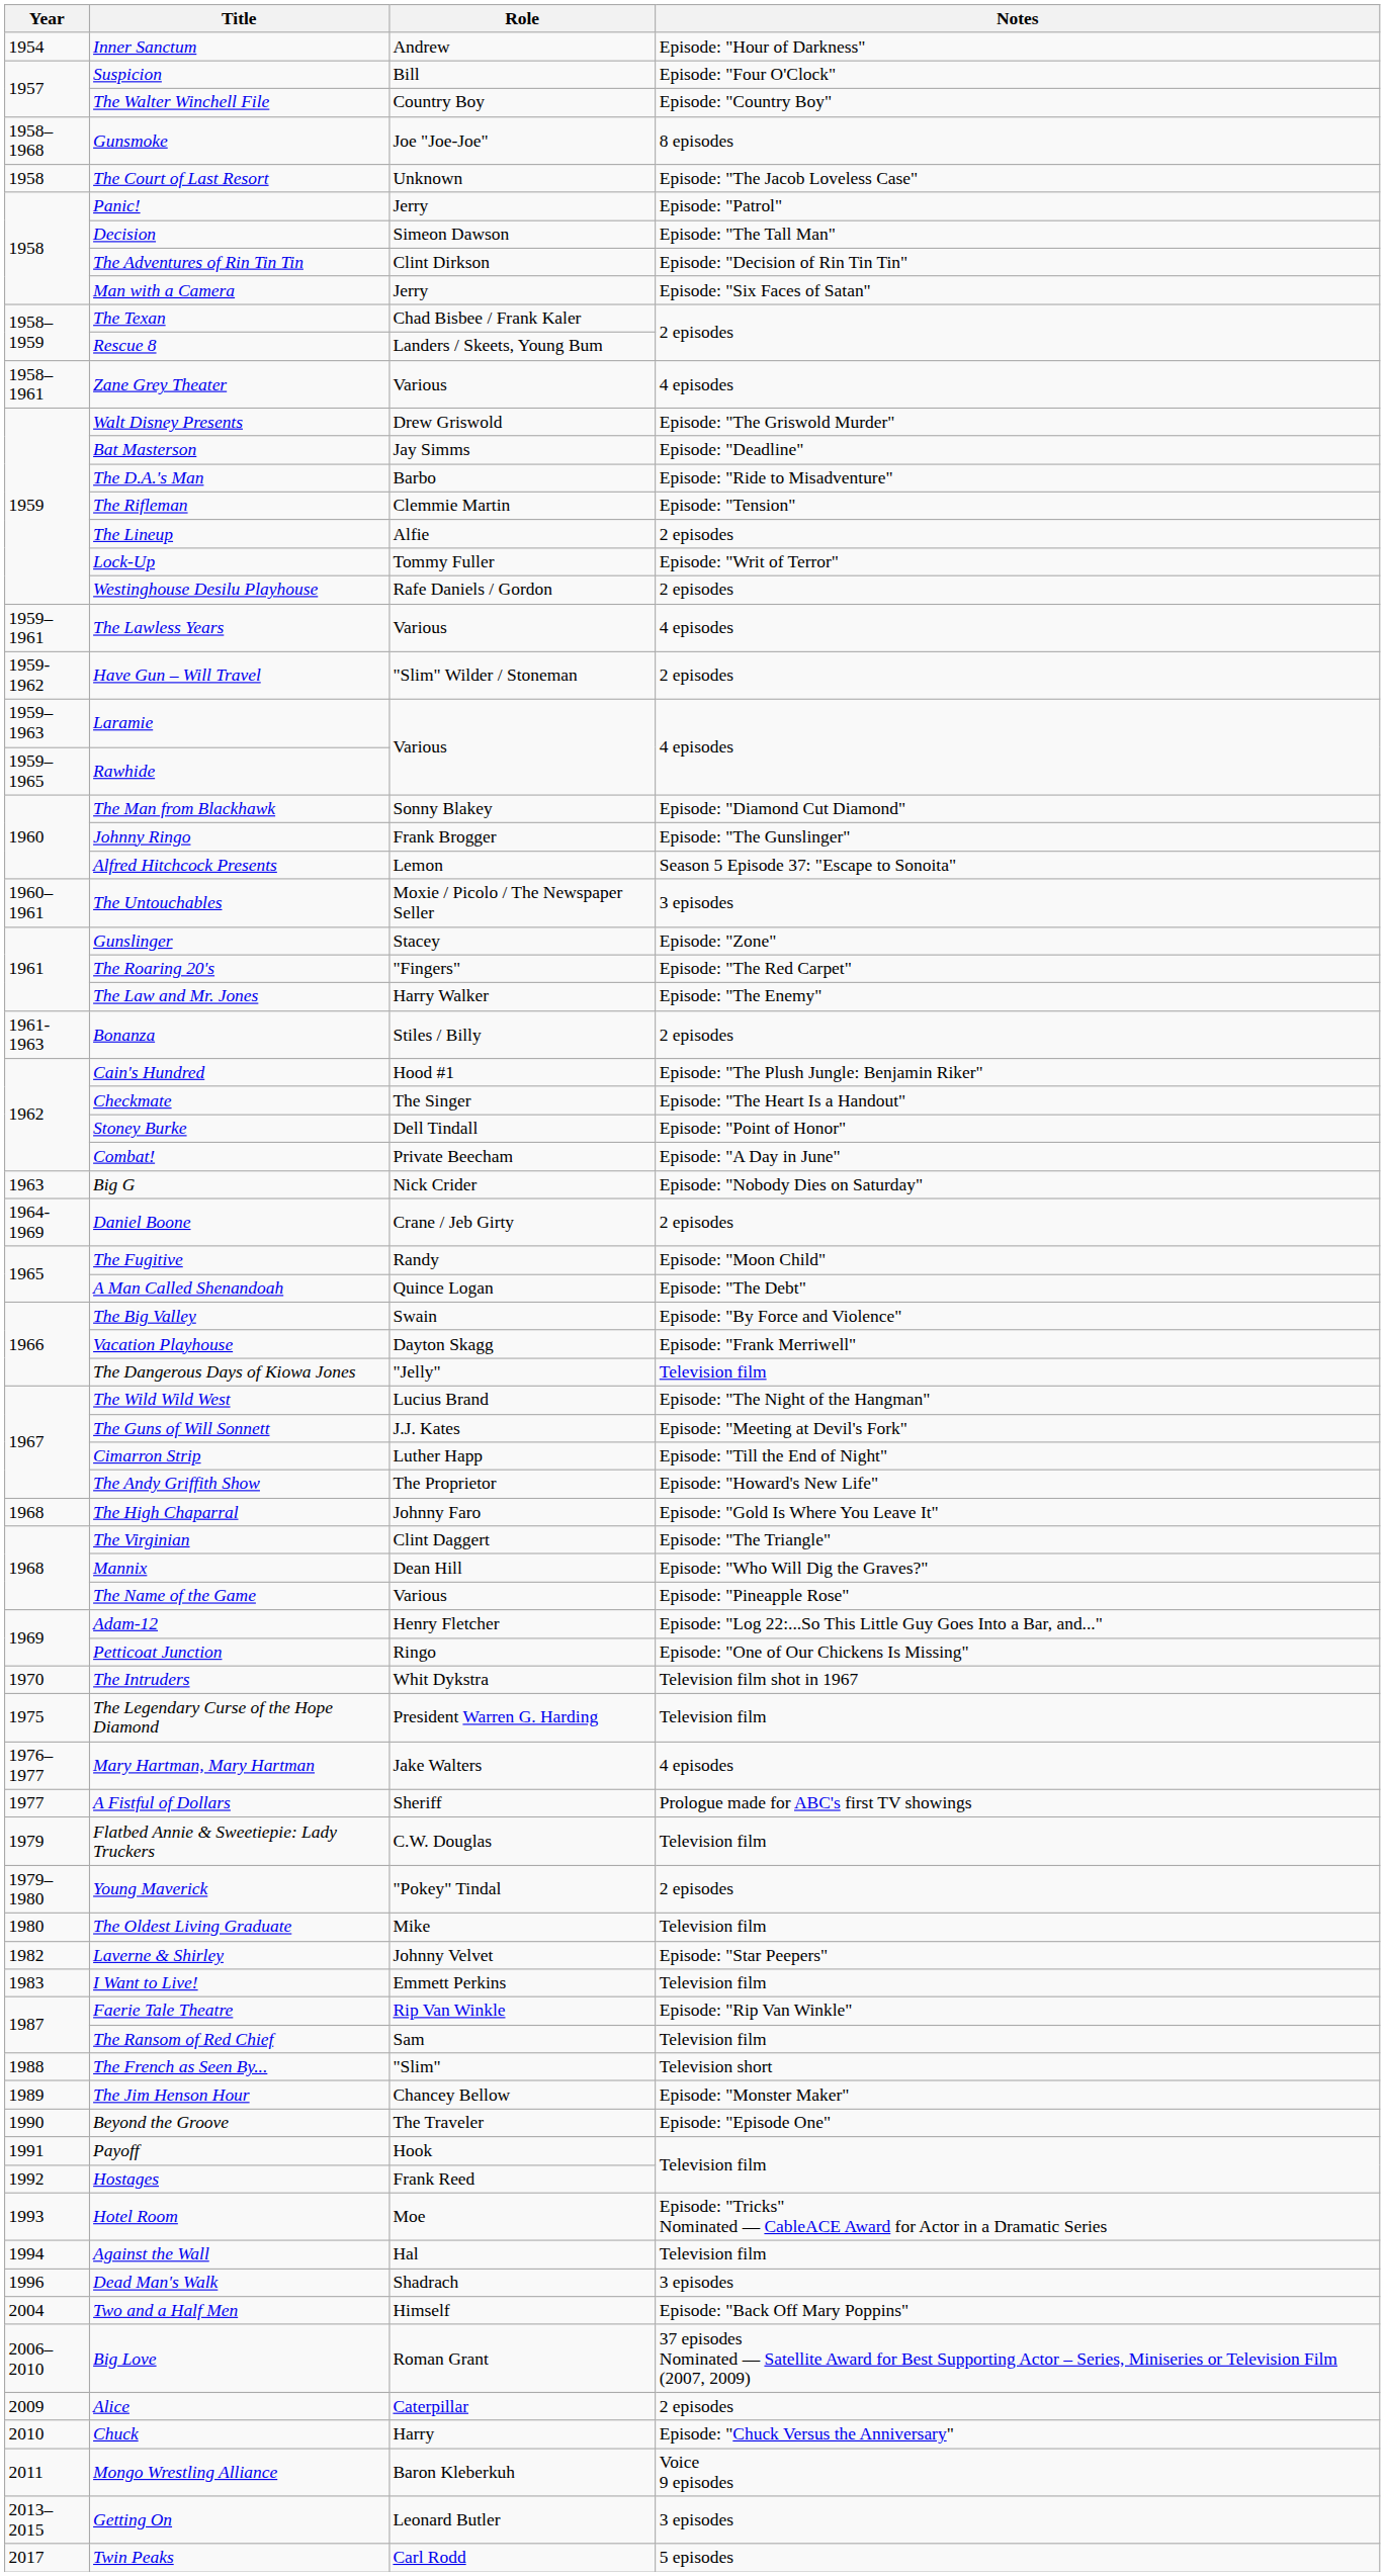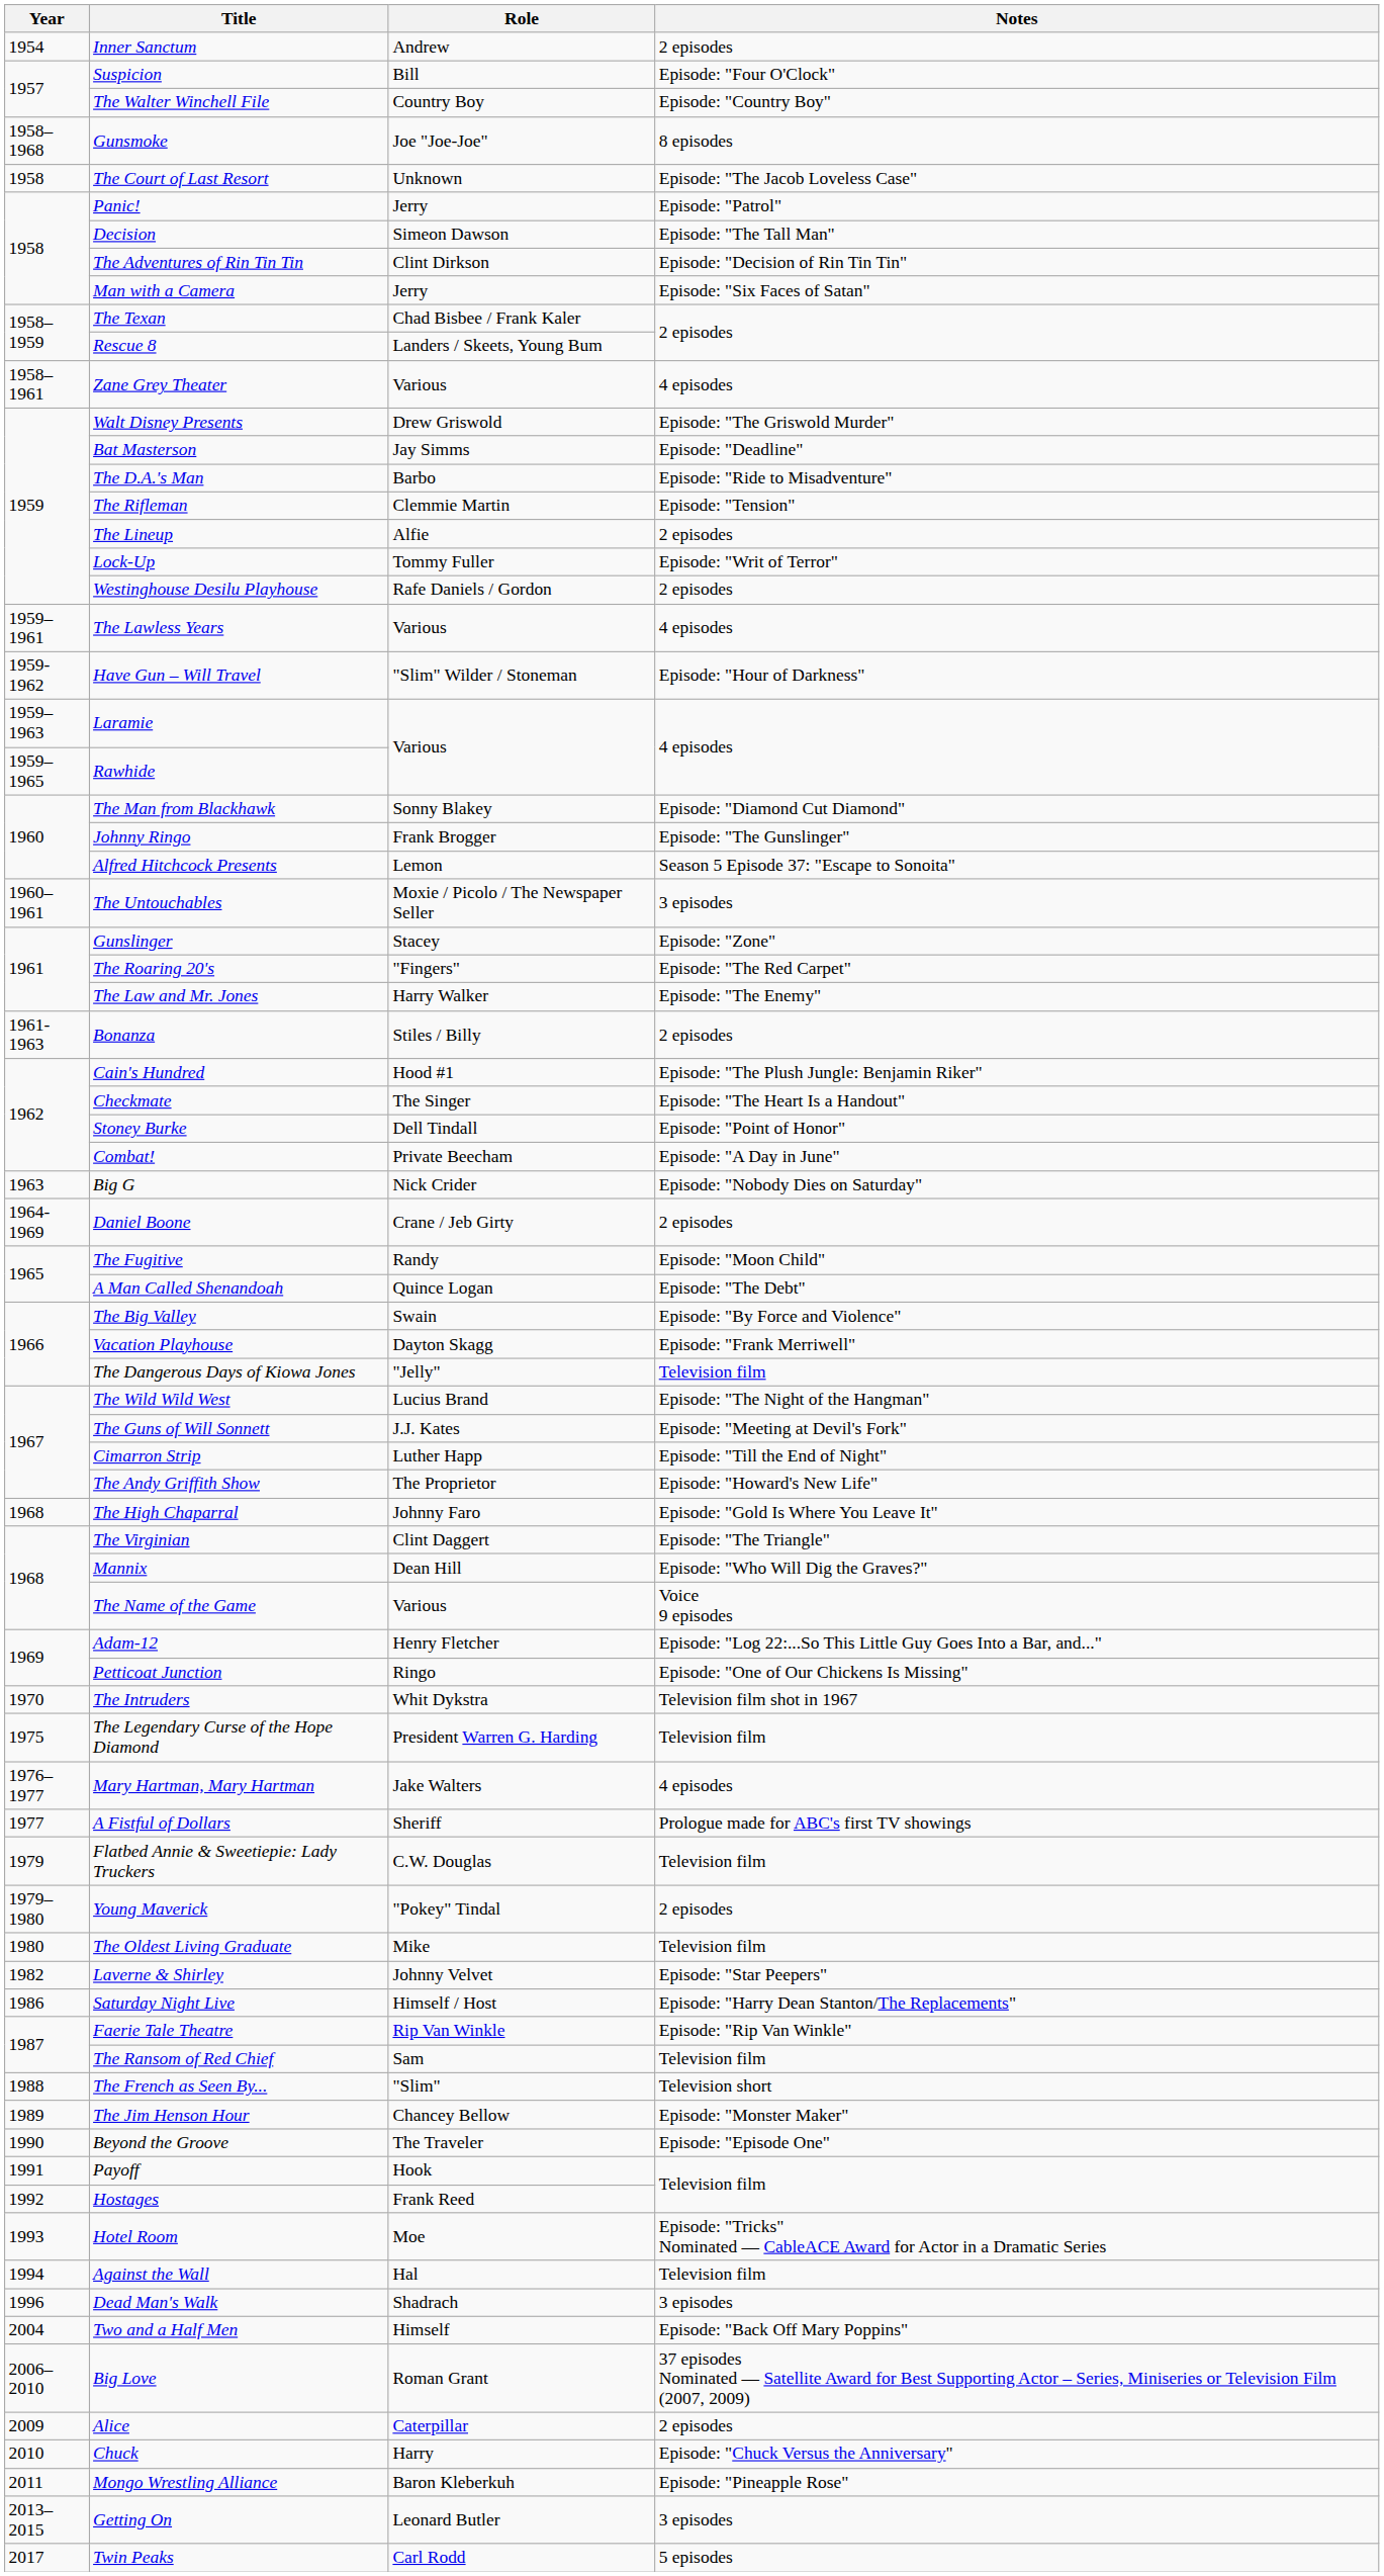Inner Sanctum | Notes: Episode: "Hour of Darkness" -> 2 episodes
Have Gun – Will Travel | Notes: 2 episodes -> Episode: "Hour of Darkness"
The Name of the Game | Notes: Episode: "Pineapple Rose" -> Voice 9 episodes
- row: 1983 | I Want to Live! | Emmett Perkins | Television film
+ row: 1986 | Saturday Night Live | Himself / Host | Episode: "Harry Dean Stanton/The Replacements"
Mongo Wrestling Alliance | Notes: Voice 9 episodes -> Episode: "Pineapple Rose"
